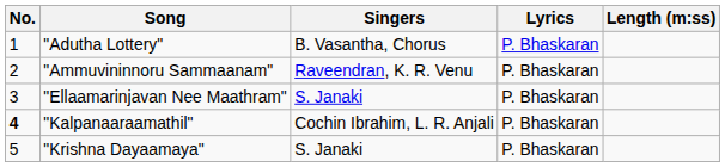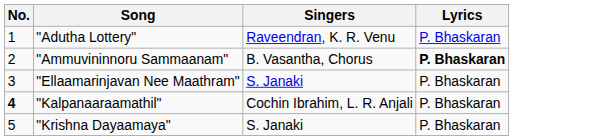- column: Length (m:ss)
"Adutha Lottery" | Singers: B. Vasantha, Chorus -> Raveendran, K. R. Venu
"Ammuvininnoru Sammaanam" | Singers: Raveendran, K. R. Venu -> B. Vasantha, Chorus
"Ammuvininnoru Sammaanam" | Lyrics: normal -> bold
